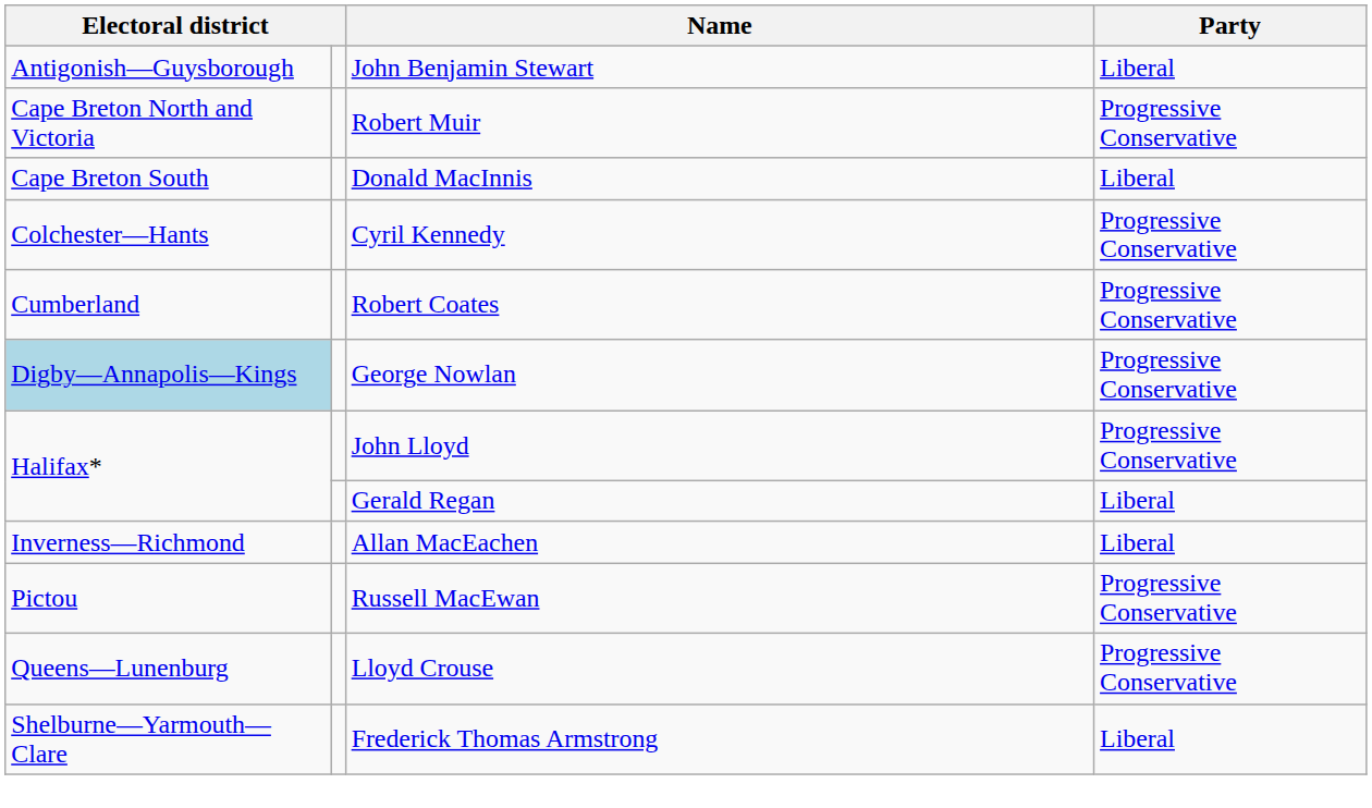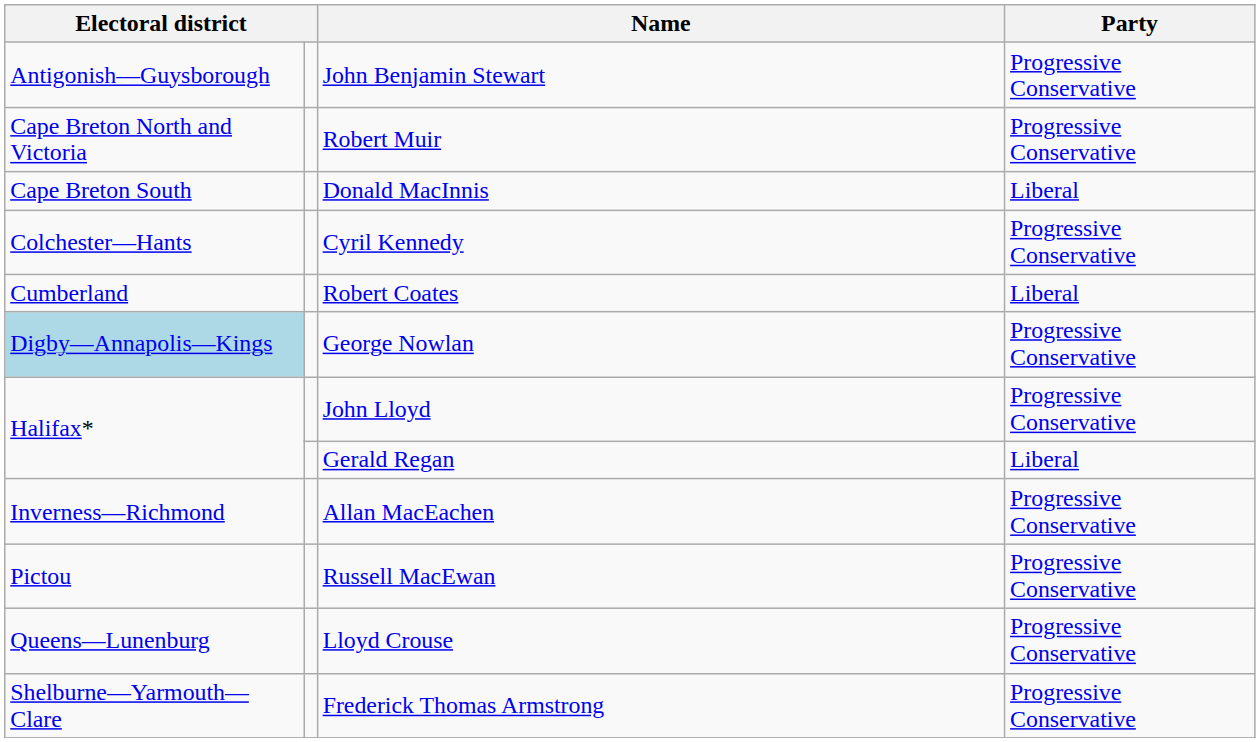John Benjamin Stewart | Party: Liberal -> Progressive Conservative
Robert Coates | Party: Progressive Conservative -> Liberal
Allan MacEachen | Party: Liberal -> Progressive Conservative
Frederick Thomas Armstrong | Party: Liberal -> Progressive Conservative
